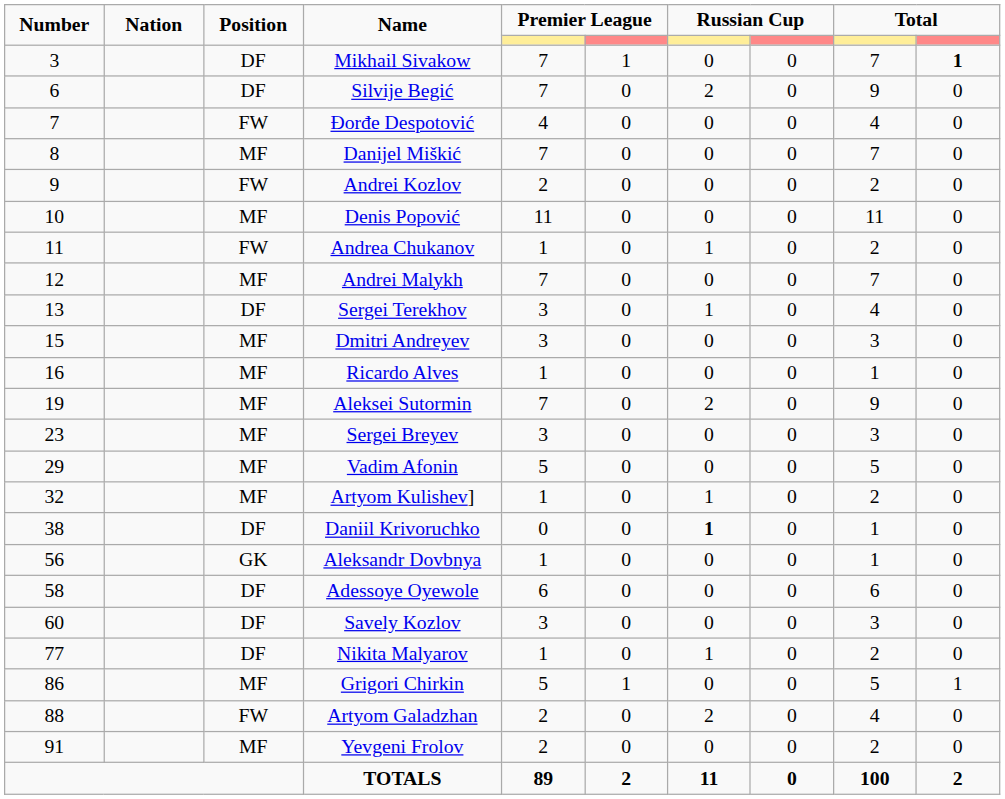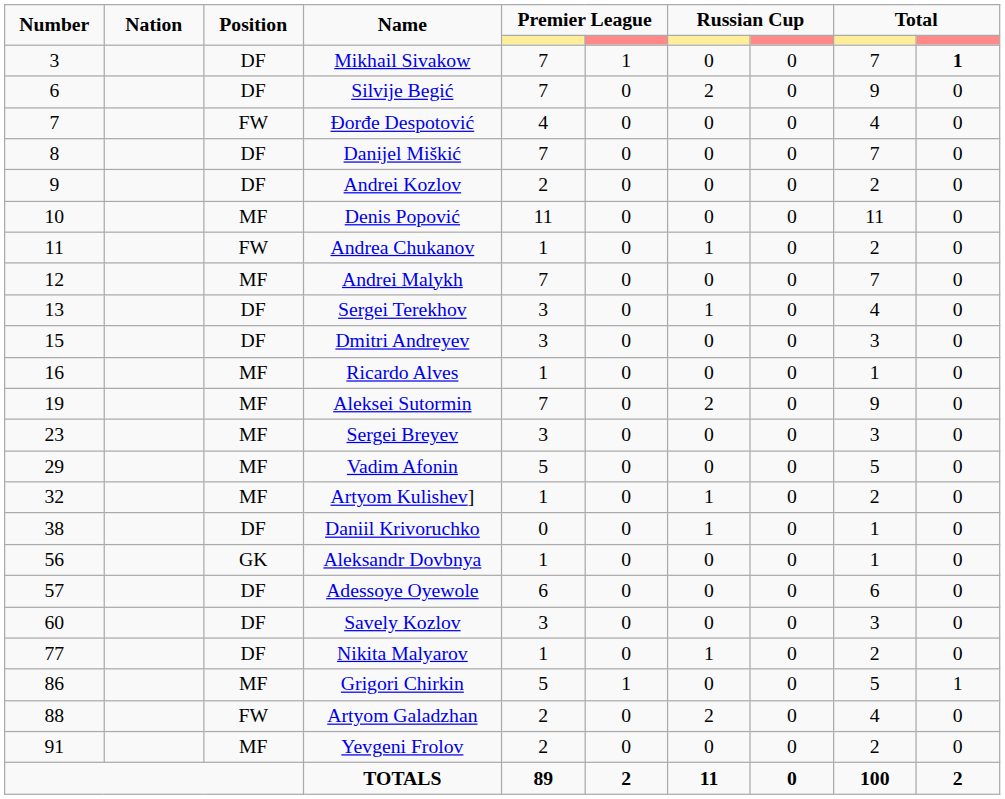Danijel Miškić | Position: MF -> DF
Andrei Kozlov | Position: FW -> DF
Dmitri Andreyev | Position: MF -> DF
Daniil Krivoruchko | column 7: bold -> normal
Adessoye Oyewole | Number: 58 -> 57
